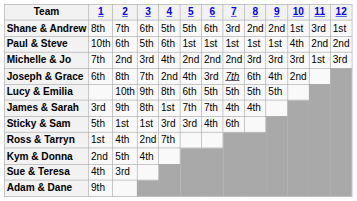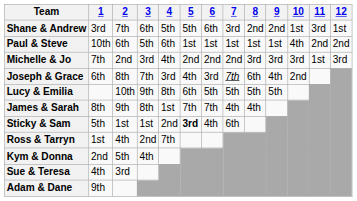Shane & Andrew | 1: 8th -> 3rd
Joseph & Grace | 4: 2nd -> 3rd
James & Sarah | 1: 3rd -> 8th
Sticky & Sam | 4: 3rd -> 2nd
Sticky & Sam | 5: normal -> bold
